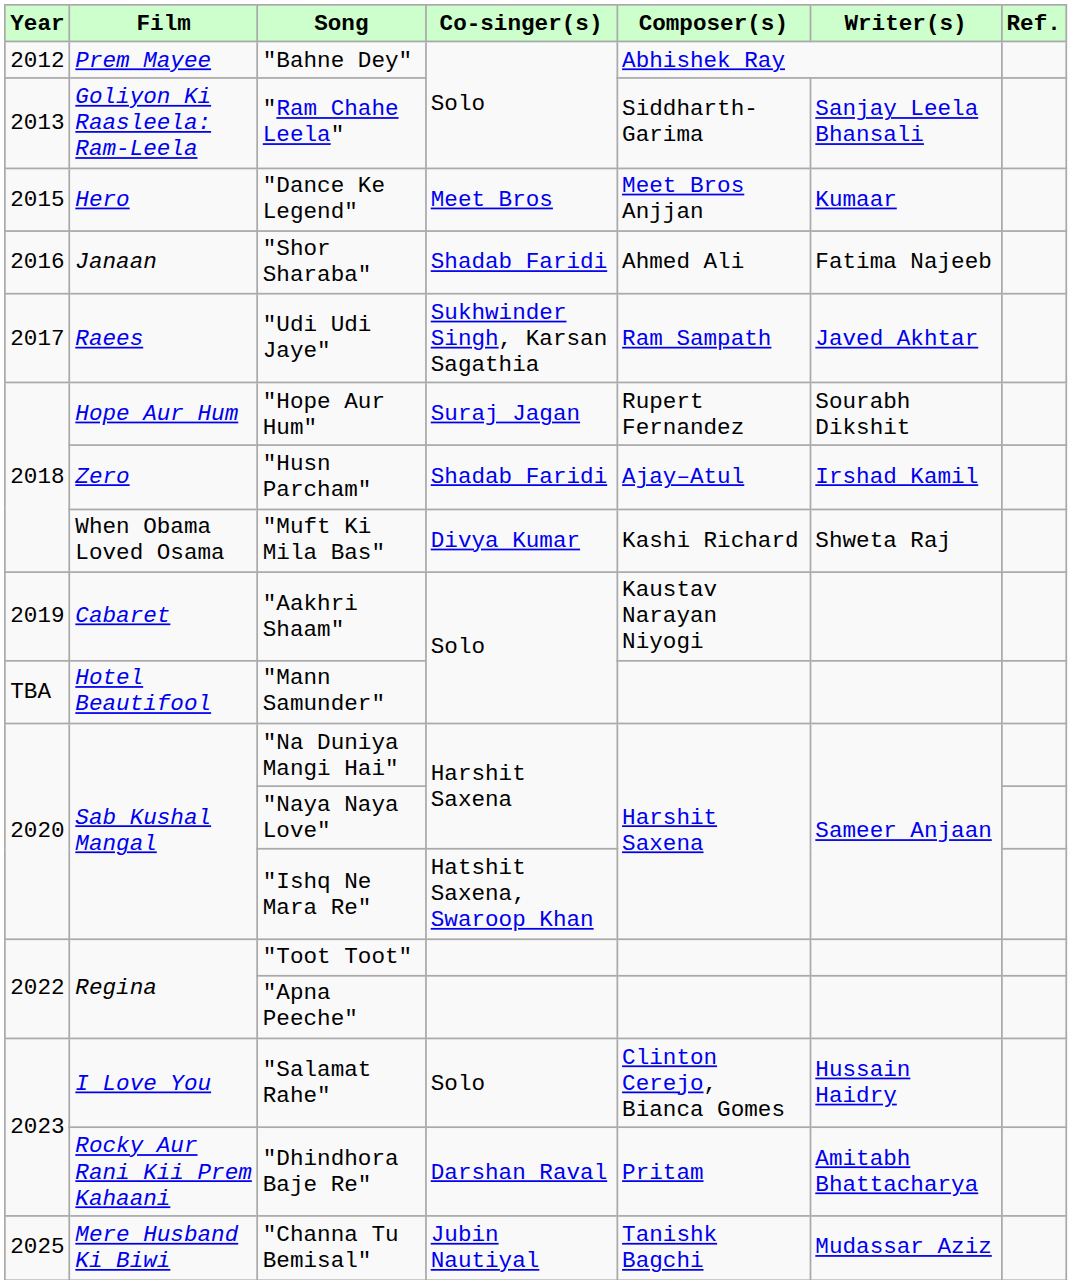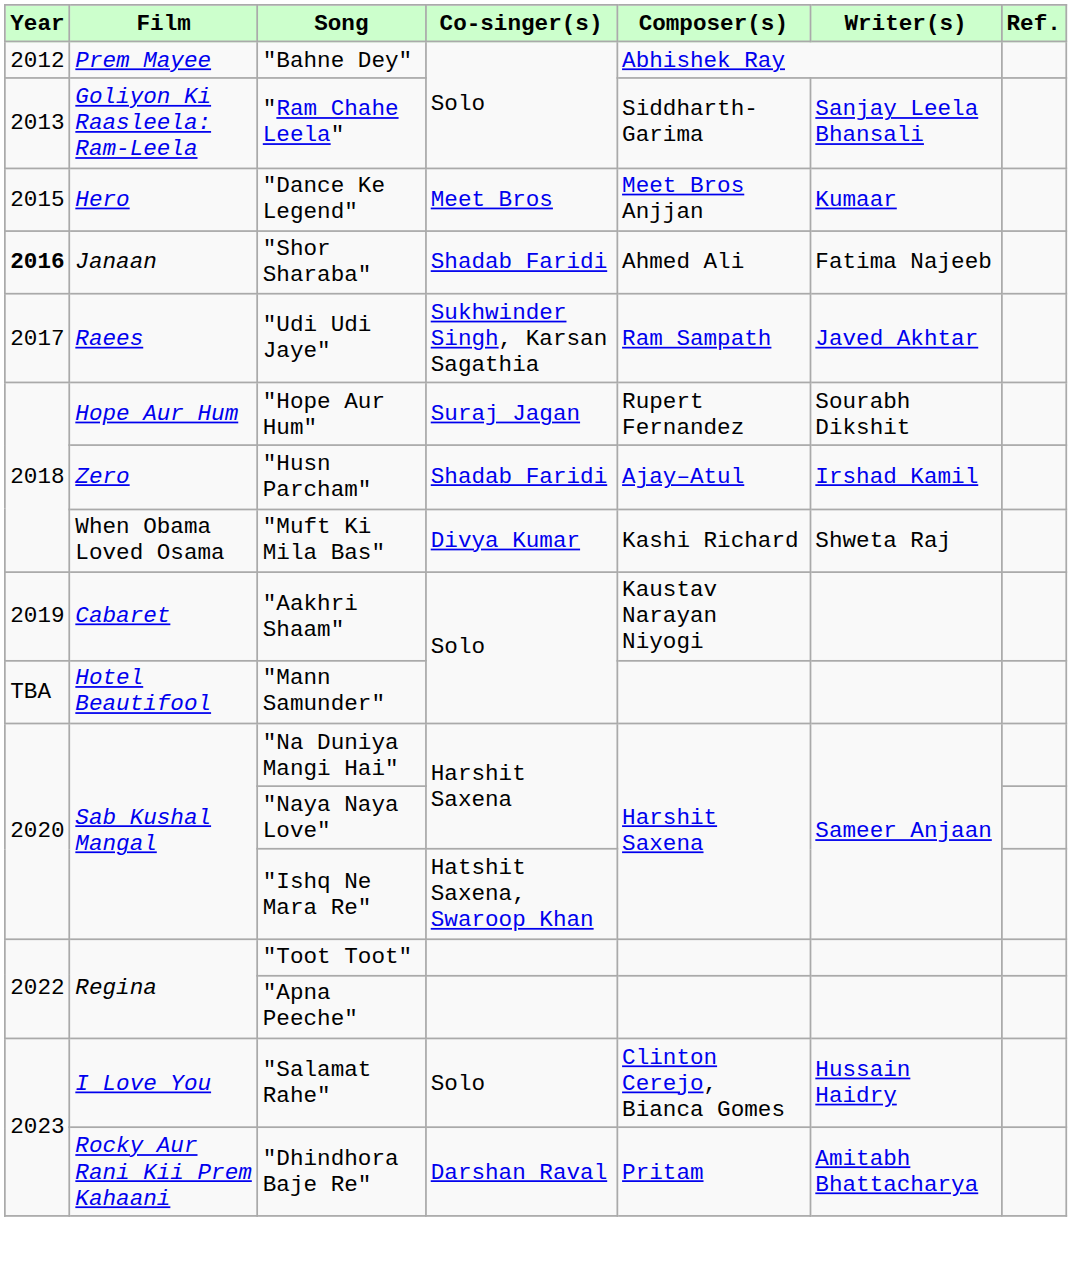"Shor Sharaba" | Year: normal -> bold
- row: 2025 | Mere Husband Ki Biwi | "Channa Tu Bemisal" | Jubin Nautiyal | Tanishk Bagchi | Mudassar Aziz
